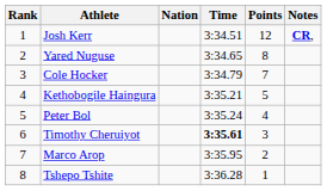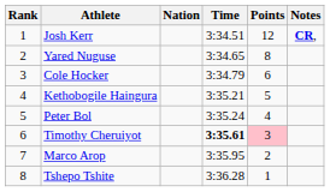Cole Hocker | Points: 7 -> 6
Timothy Cheruiyot | Points: no background -> pink background
